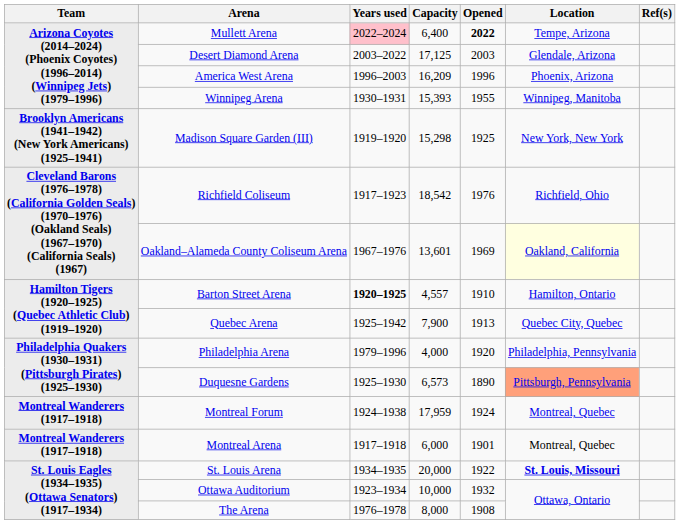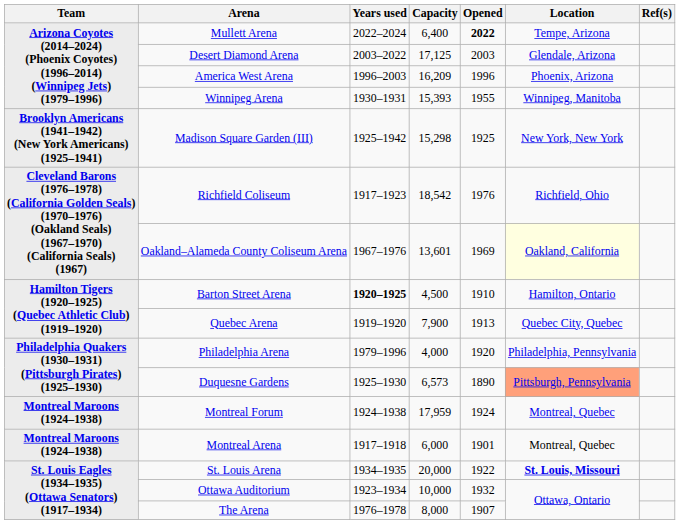Mullett Arena | Years used: pink background -> no background
Madison Square Garden (III) | Years used: 1919–1920 -> 1925–1942
Barton Street Arena | Capacity: 4,557 -> 4,500
Quebec Arena | Years used: 1925–1942 -> 1919–1920
Montreal Forum | Team: Montreal Wanderers (1917–1918) -> Montreal Maroons (1924–1938)
Montreal Arena | Team: Montreal Wanderers (1917–1918) -> Montreal Maroons (1924–1938)
The Arena | Opened: 1908 -> 1907
